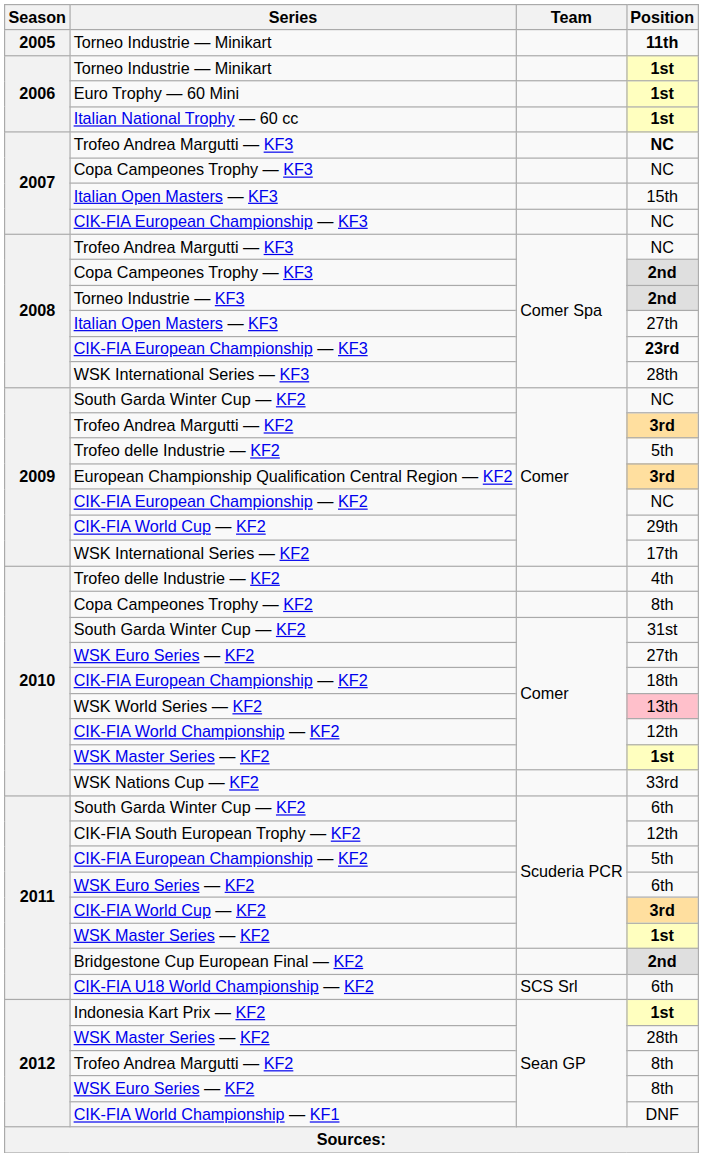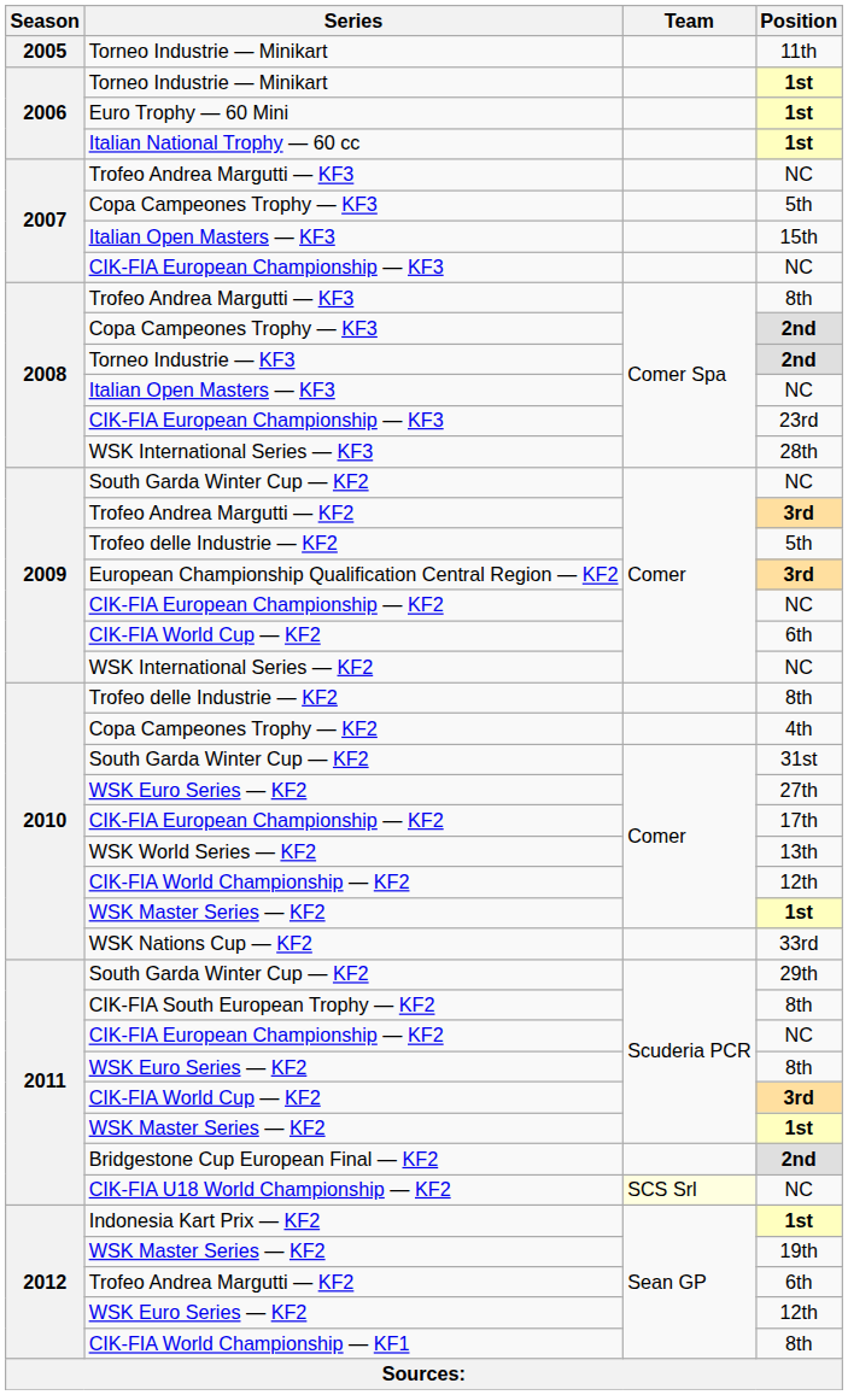2005 / Torneo Industrie — Minikart | Position: bold -> normal
2007 / Trofeo Andrea Margutti — KF3 | Position: bold -> normal
2007 / Copa Campeones Trophy — KF3 | Position: NC -> 5th
2008 / Trofeo Andrea Margutti — KF3 | Position: NC -> 8th
2008 / Italian Open Masters — KF3 | Position: 27th -> NC
2008 / CIK-FIA European Championship — KF3 | Position: bold -> normal
2009 / CIK-FIA World Cup — KF2 | Position: 29th -> 6th
WSK International Series — KF2 | Position: 17th -> NC
2010 / Trofeo delle Industrie — KF2 | Position: 4th -> 8th
Copa Campeones Trophy — KF2 | Position: 8th -> 4th
2010 / CIK-FIA European Championship — KF2 | Position: 18th -> 17th
WSK World Series — KF2 | Position: pink background -> no background
2011 / South Garda Winter Cup — KF2 | Position: 6th -> 29th
CIK-FIA South European Trophy — KF2 | Position: 12th -> 8th
2011 / CIK-FIA European Championship — KF2 | Position: 5th -> NC
2011 / WSK Euro Series — KF2 | Position: 6th -> 8th
CIK-FIA U18 World Championship — KF2 | Team: no background -> lightyellow background
CIK-FIA U18 World Championship — KF2 | Position: 6th -> NC
2012 / WSK Master Series — KF2 | Position: 28th -> 19th
2012 / Trofeo Andrea Margutti — KF2 | Position: 8th -> 6th
2012 / WSK Euro Series — KF2 | Position: 8th -> 12th
CIK-FIA World Championship — KF1 | Position: DNF -> 8th
